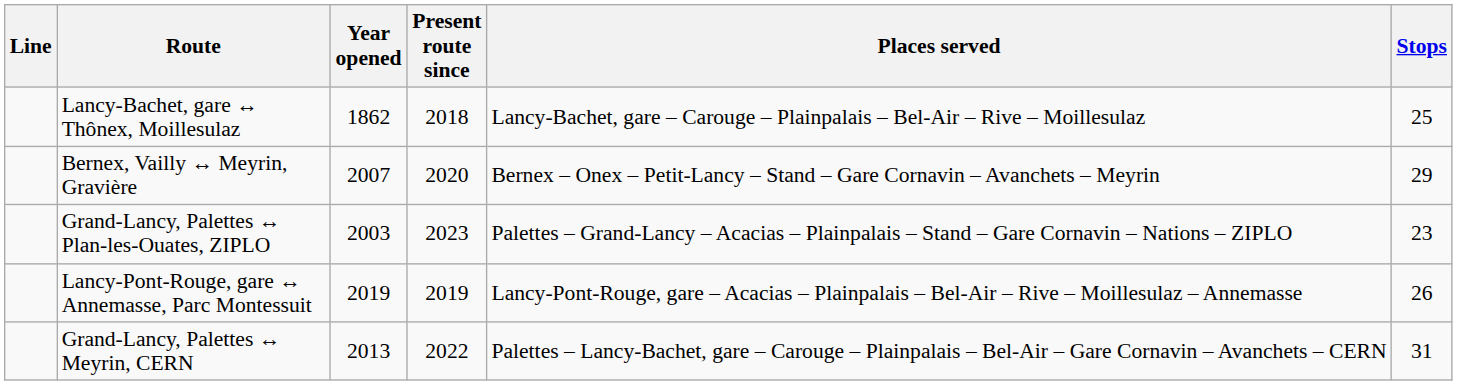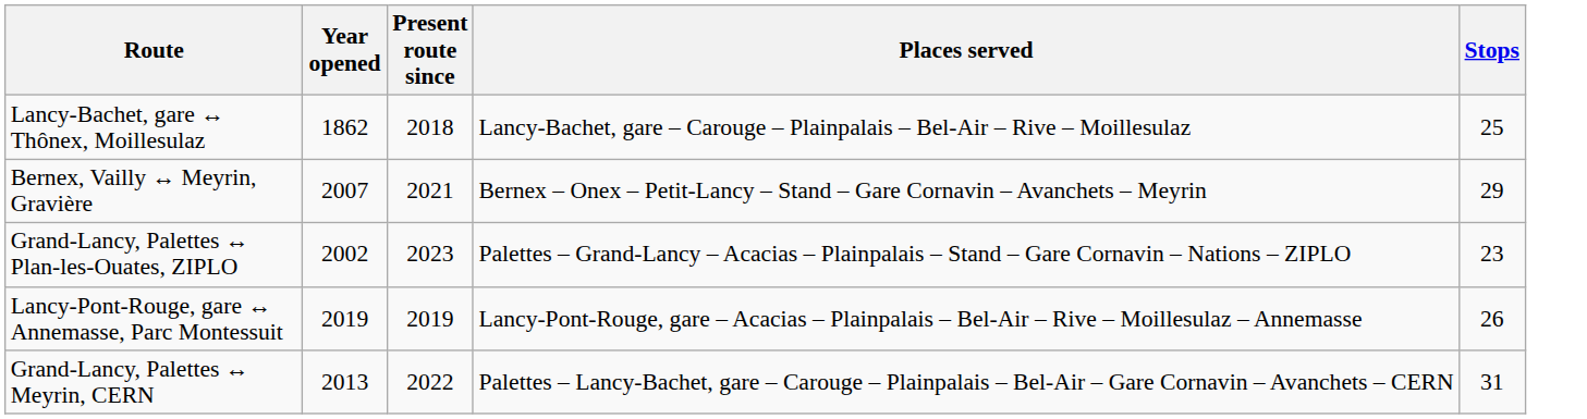- column: Line
Bernex, Vailly ↔ Meyrin, Gravière | Present route since: 2020 -> 2021
Grand-Lancy, Palettes ↔ Plan-les-Ouates, ZIPLO | Year opened: 2003 -> 2002
